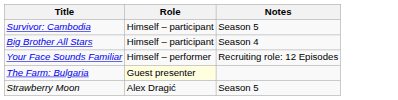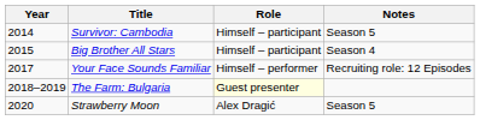+ column: Year | 2014 | 2015 | 2017 | 2018–2019 | 2020
